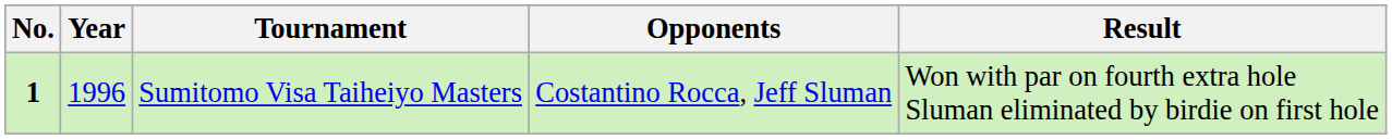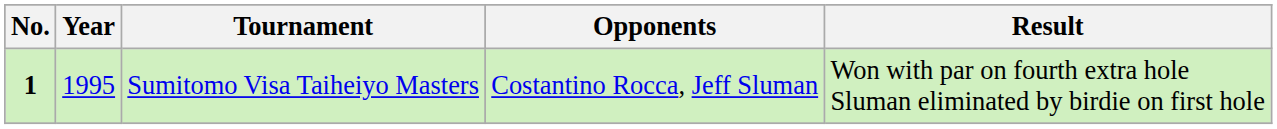Sumitomo Visa Taiheiyo Masters | Year: 1996 -> 1995
